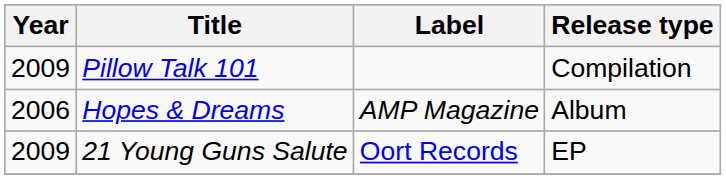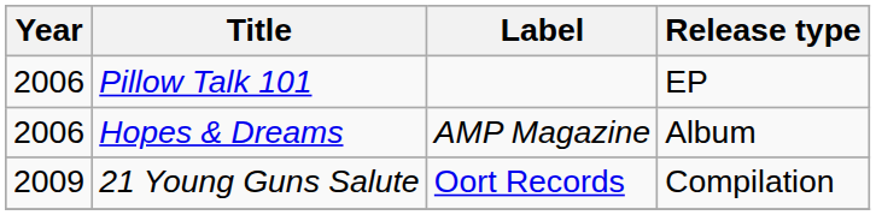Pillow Talk 101 | Year: 2009 -> 2006
Pillow Talk 101 | Release type: Compilation -> EP
21 Young Guns Salute | Release type: EP -> Compilation
